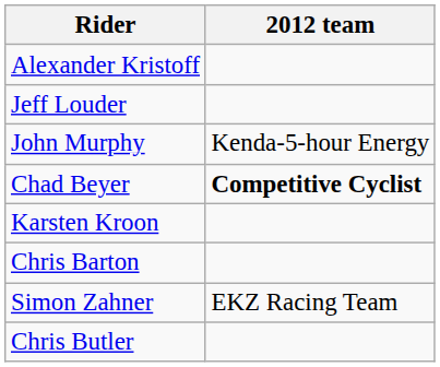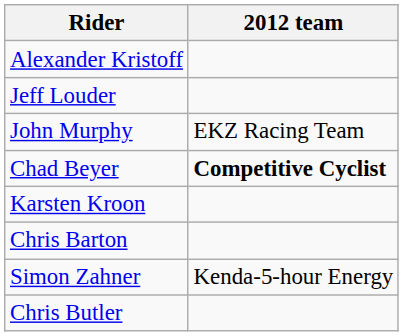John Murphy | 2012 team: Kenda-5-hour Energy -> EKZ Racing Team
Simon Zahner | 2012 team: EKZ Racing Team -> Kenda-5-hour Energy
